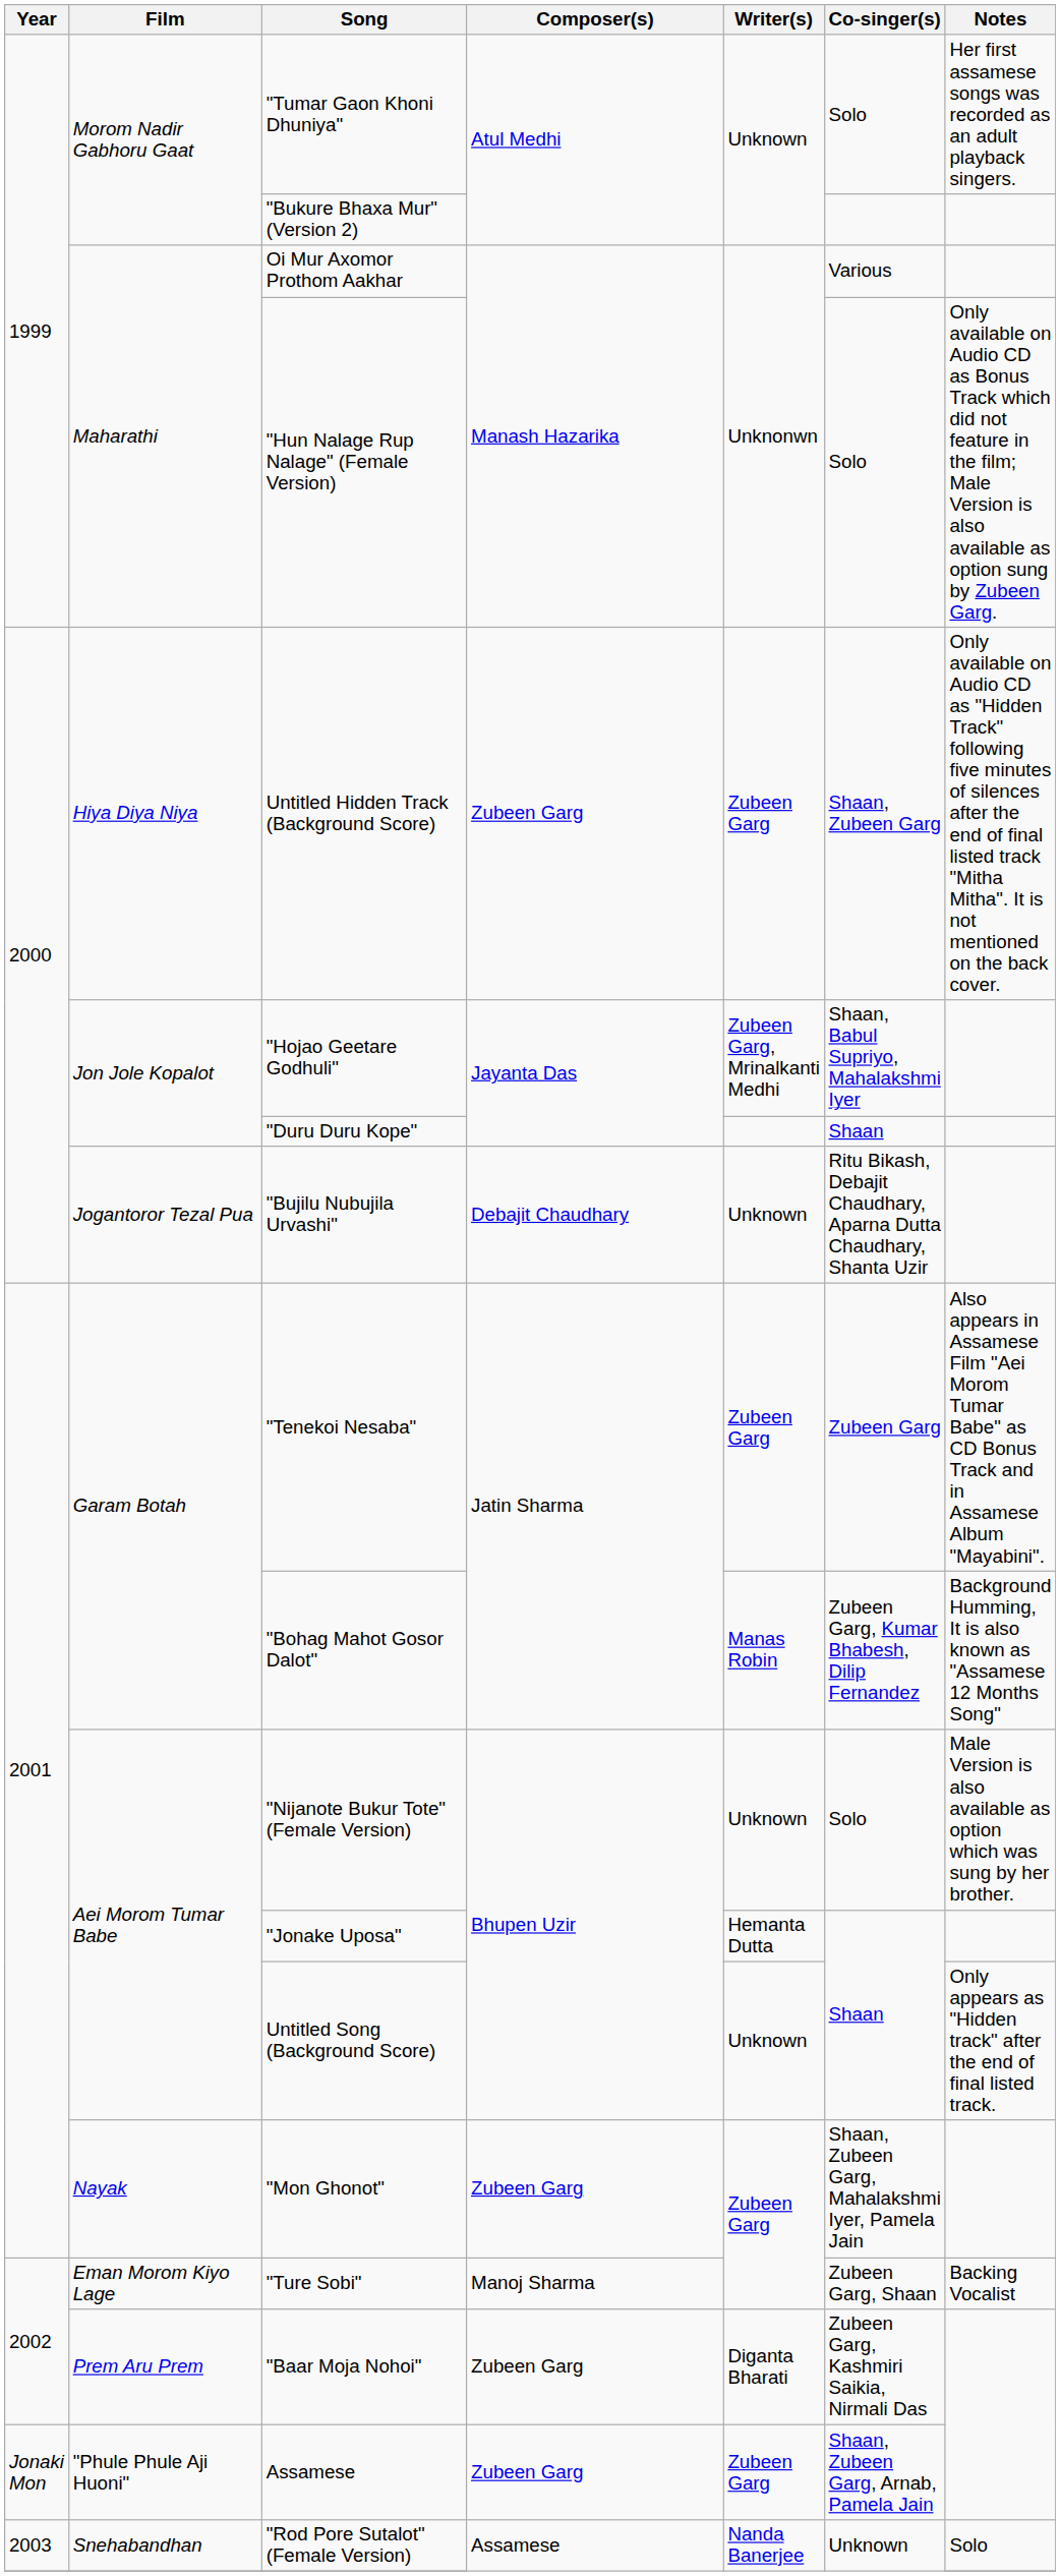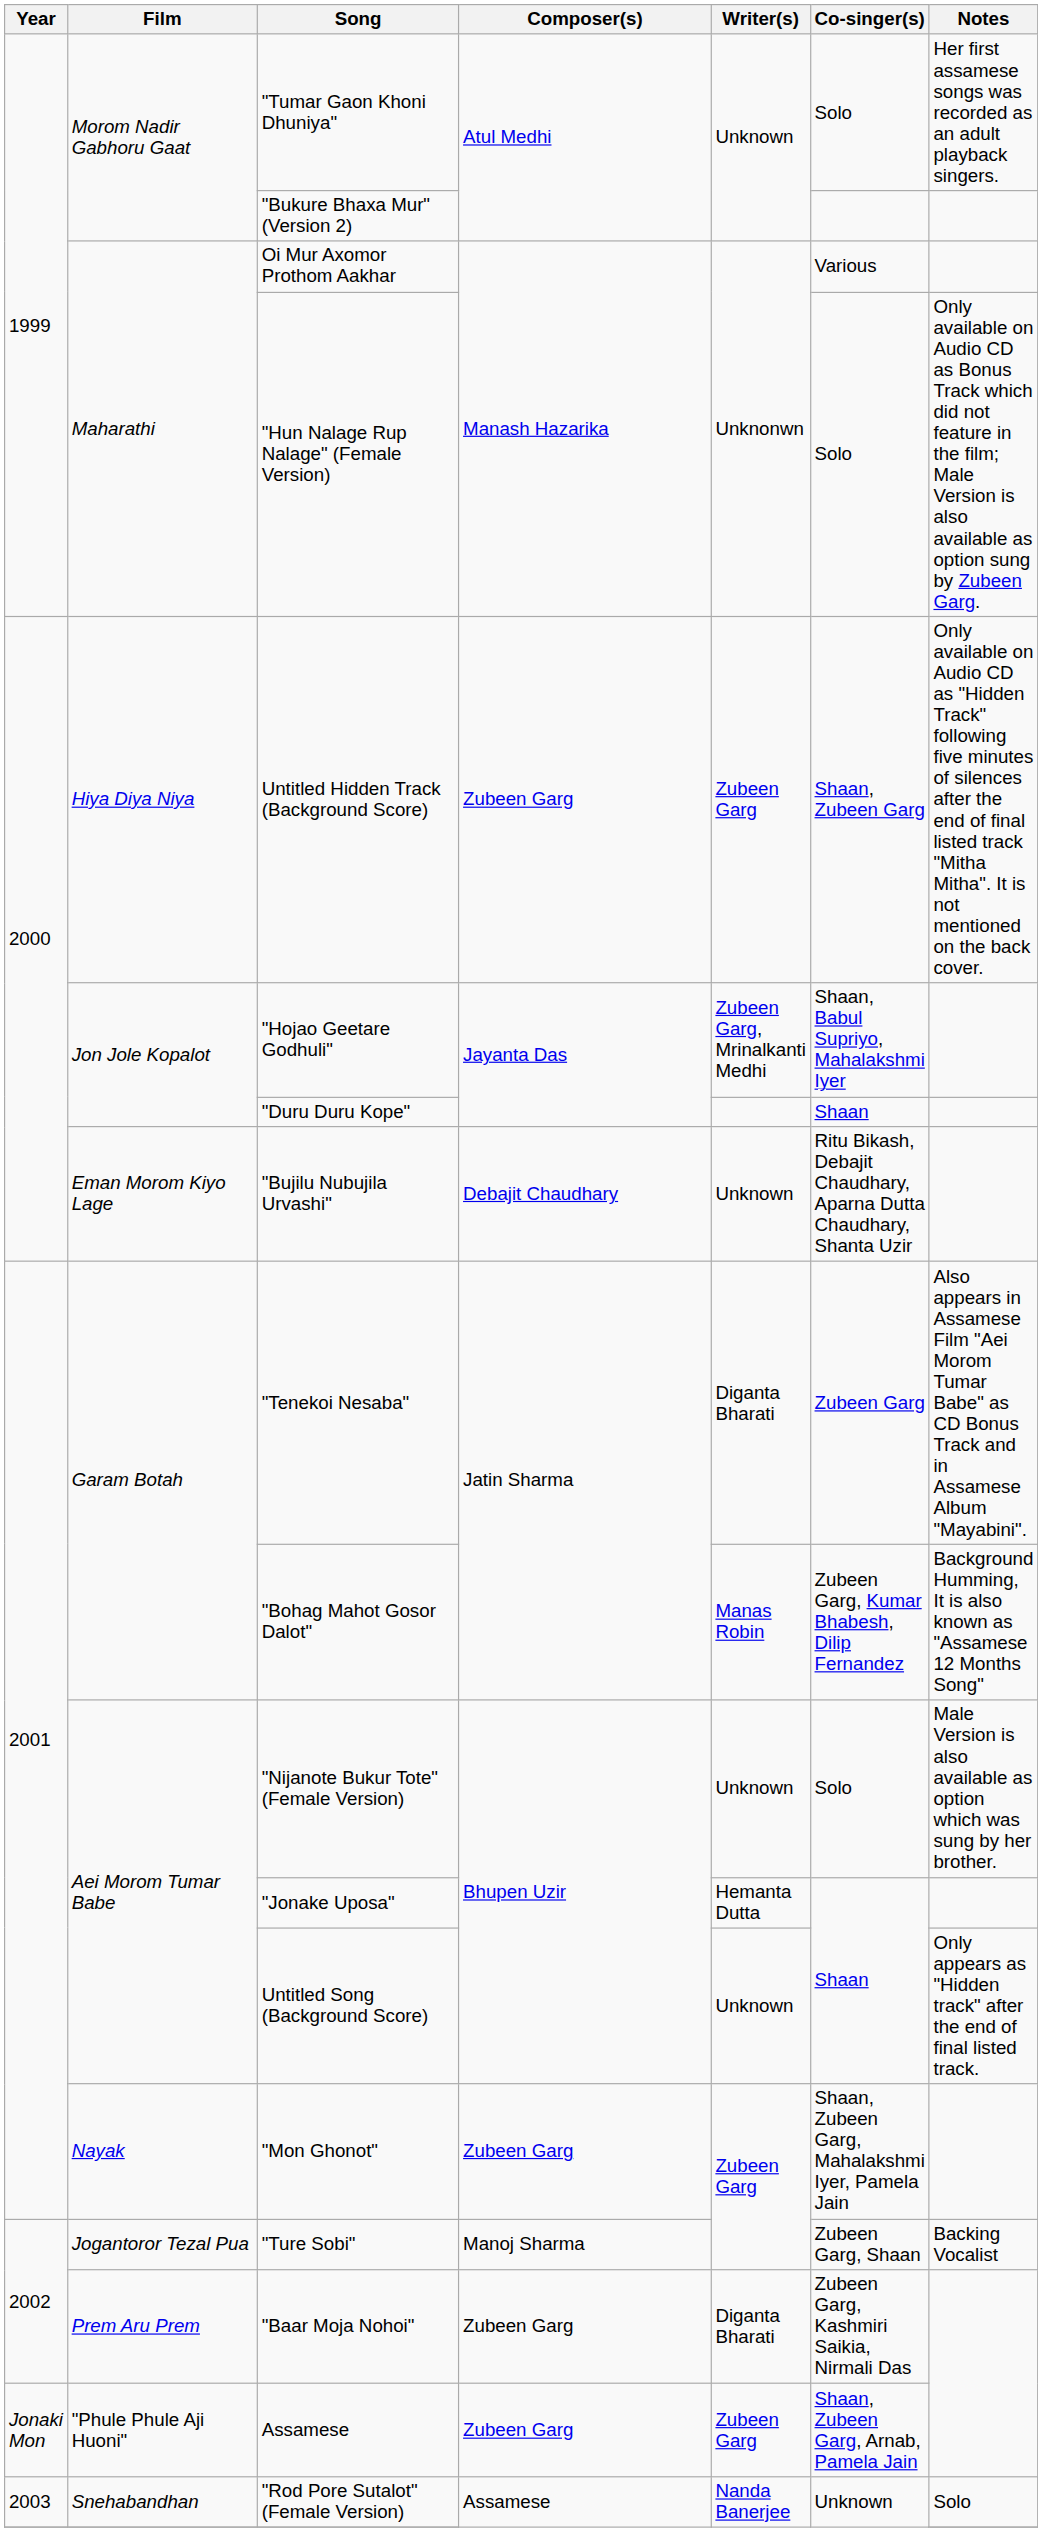"Bujilu Nubujila Urvashi" | Film: Jogantoror Tezal Pua -> Eman Morom Kiyo Lage
"Tenekoi Nesaba" | Writer(s): Zubeen Garg -> Diganta Bharati
"Ture Sobi" | Film: Eman Morom Kiyo Lage -> Jogantoror Tezal Pua
